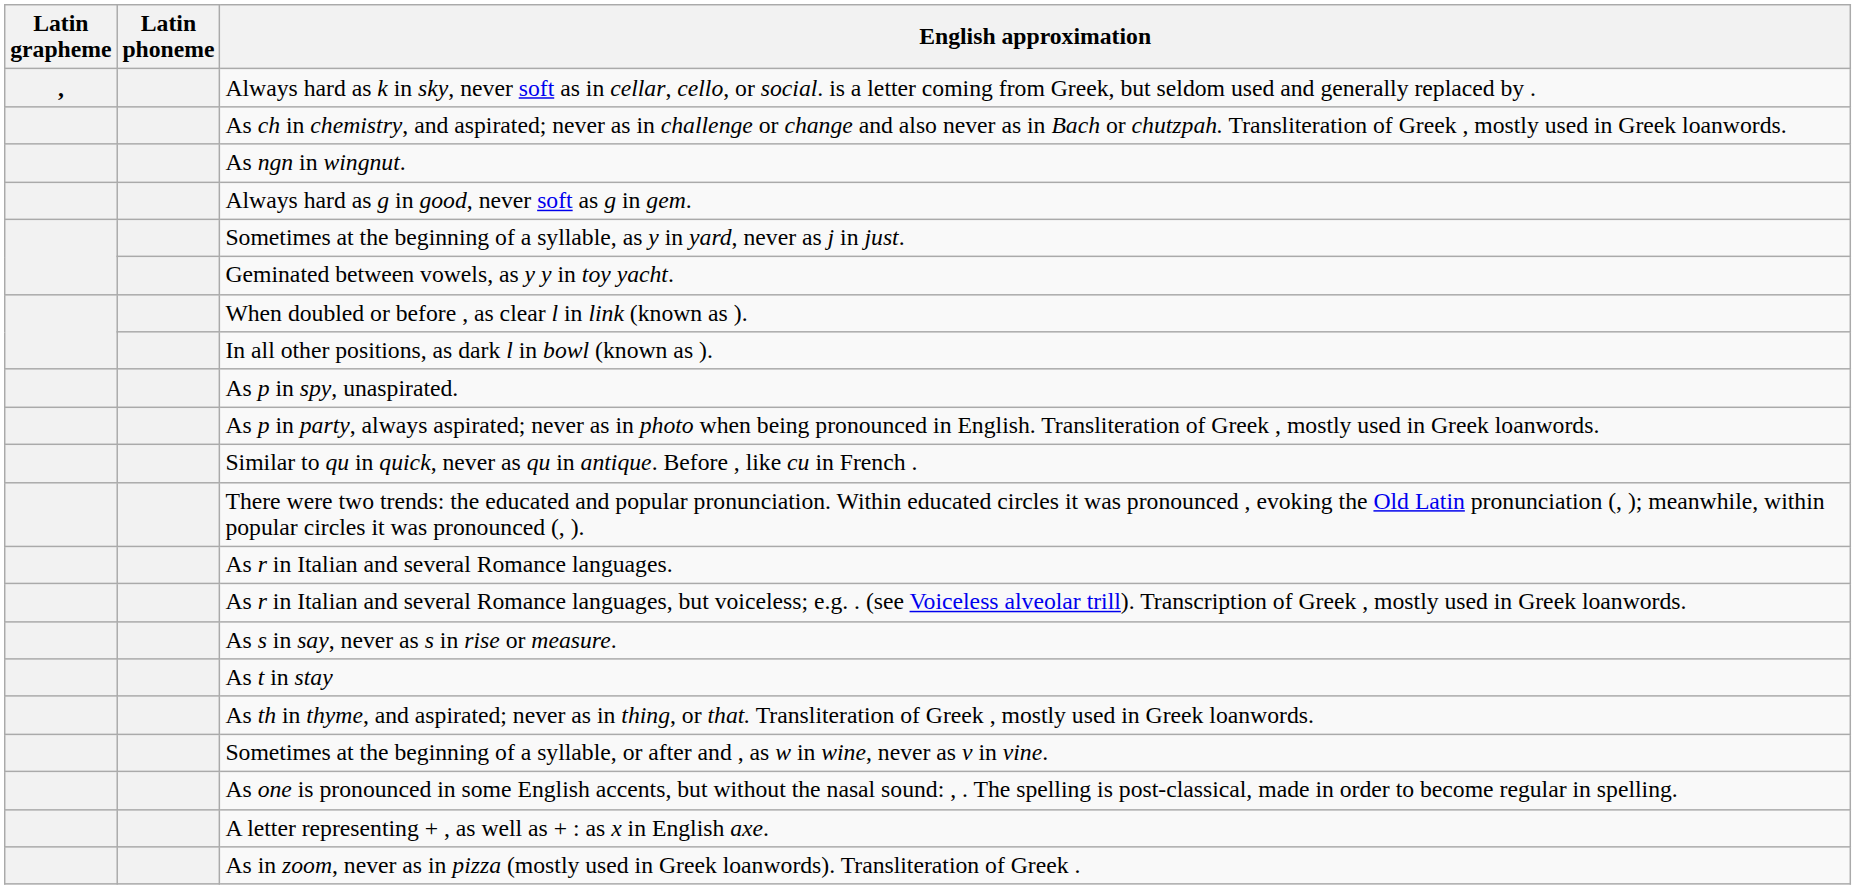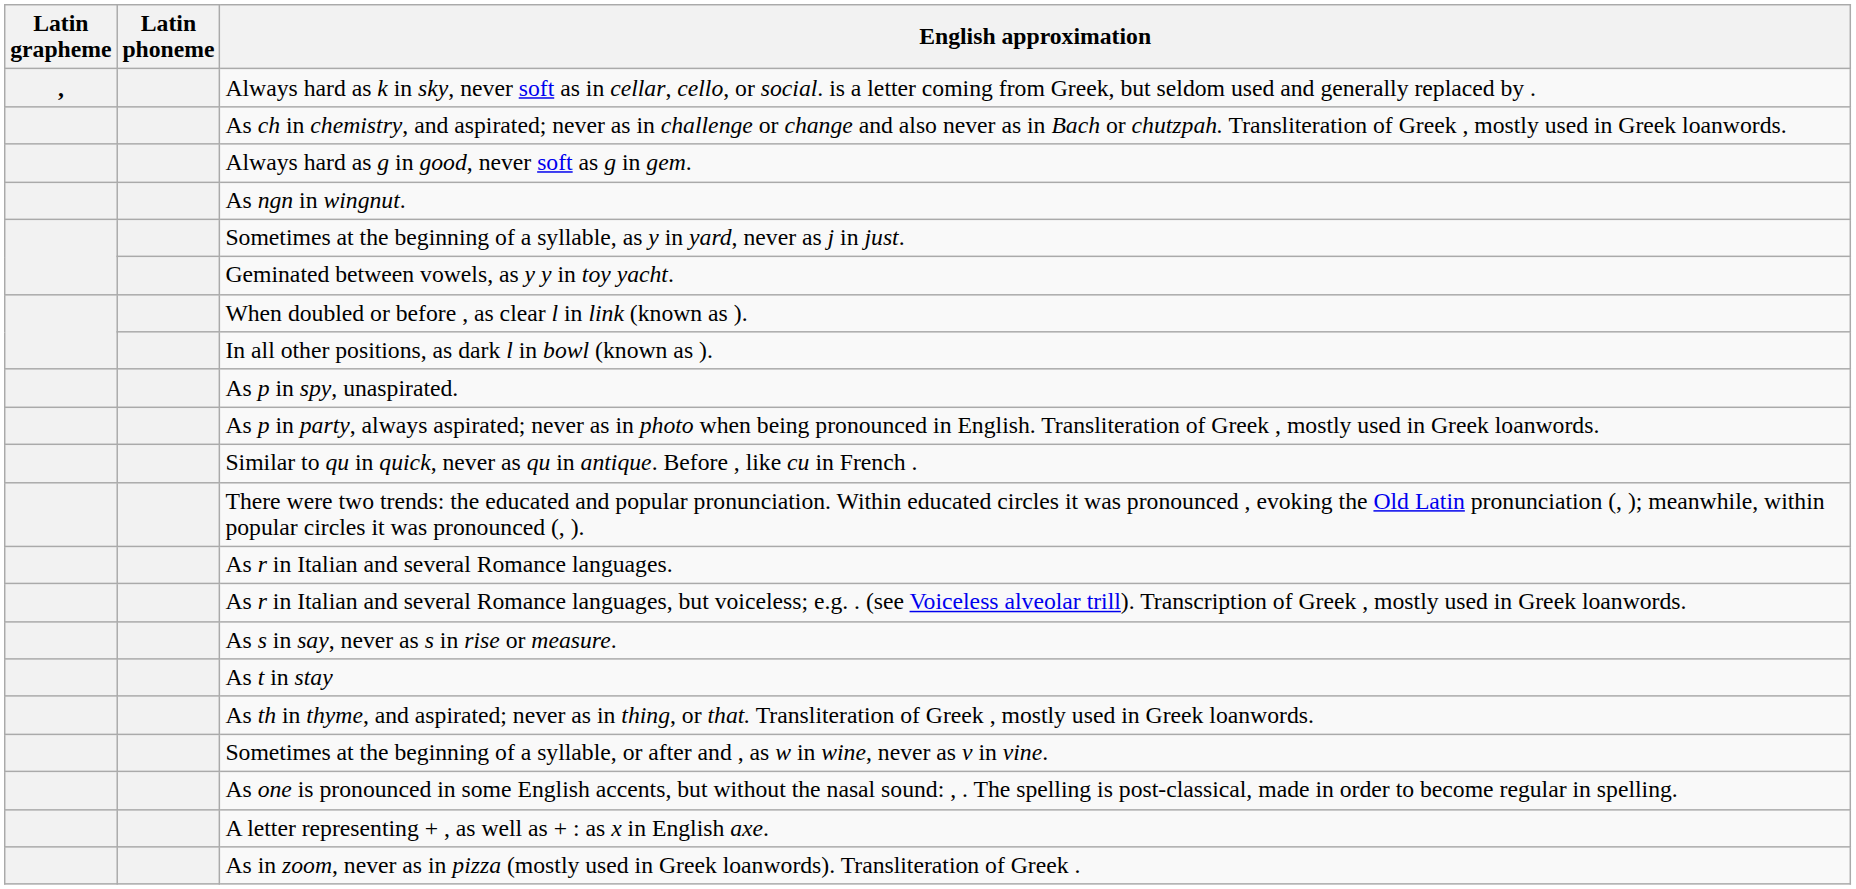rows swapped: Always hard as g in good, never soft as g in gem. <-> As ngn in wingnut.
